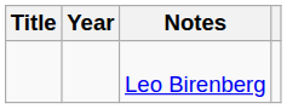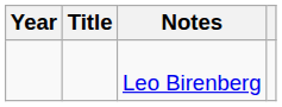columns swapped: Year <-> Title
